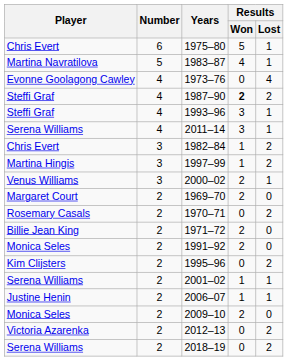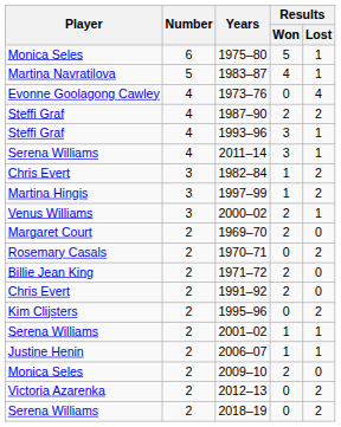1975–80 | Player: Chris Evert -> Monica Seles
1987–90 | Results / Won: bold -> normal
1991–92 | Player: Monica Seles -> Chris Evert
